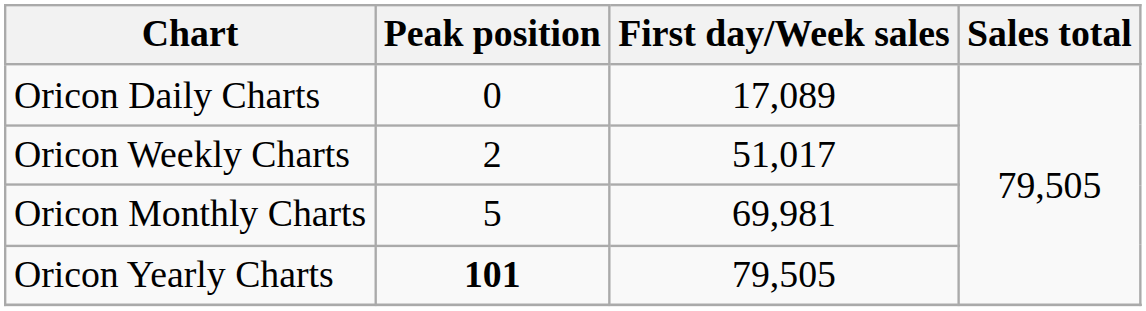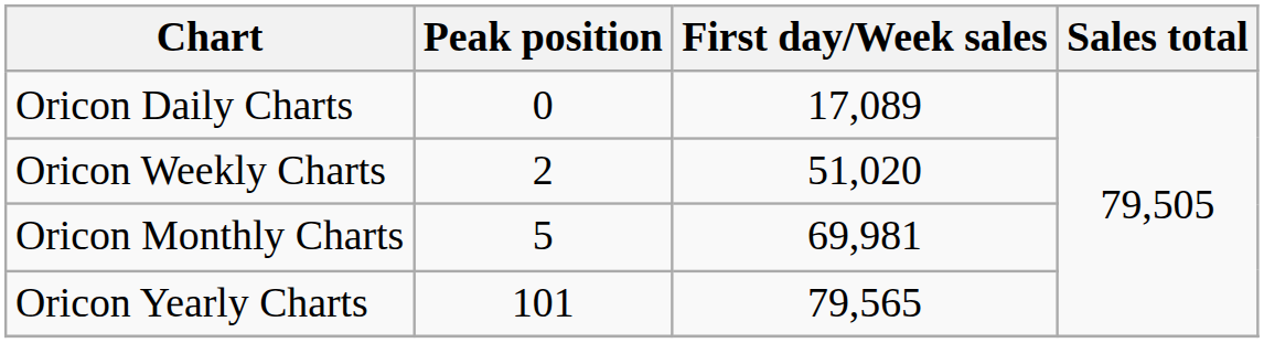Oricon Weekly Charts | First day/Week sales: 51,017 -> 51,020
Oricon Yearly Charts | Peak position: bold -> normal
Oricon Yearly Charts | First day/Week sales: 79,505 -> 79,565
